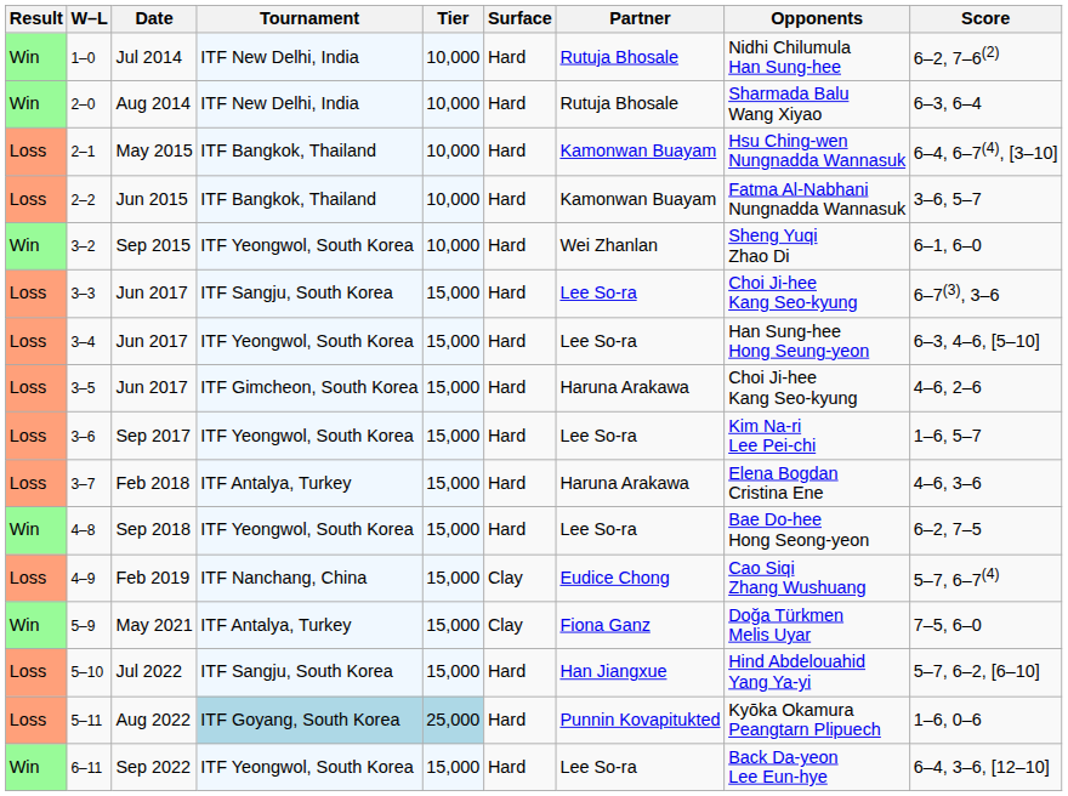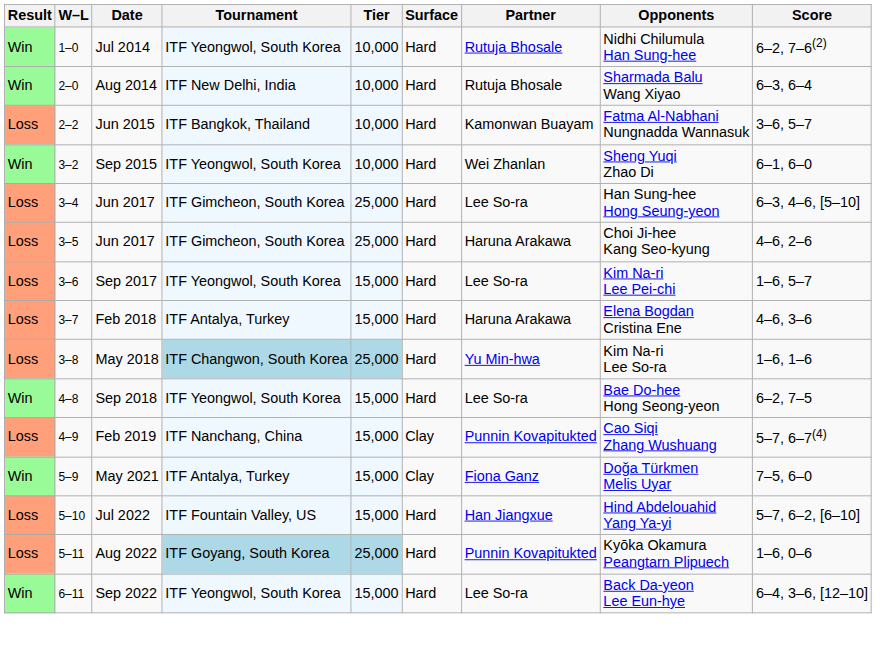1–0 | Tournament: ITF New Delhi, India -> ITF Yeongwol, South Korea
- row: Loss | 2–1 | May 2015 | ITF Bangkok, Thailand | 10,000 | Hard | Kamonwan Buayam | Hsu Ching-wen Nungnadda Wannasuk | 6–4, 6–7(4), [3–10]
- row: Loss | 3–3 | Jun 2017 | ITF Sangju, South Korea | 15,000 | Hard | Lee So-ra | Choi Ji-hee Kang Seo-kyung | 6–7(3), 3–6
3–4 | Tournament: ITF Yeongwol, South Korea -> ITF Gimcheon, South Korea
3–4 | Tier: 15,000 -> 25,000
3–5 | Tier: 15,000 -> 25,000
+ row: Loss | 3–8 | May 2018 | ITF Changwon, South Korea | 25,000 | Hard | Yu Min-hwa | Kim Na-ri Lee So-ra | 1–6, 1–6
4–9 | Partner: Eudice Chong -> Punnin Kovapitukted
5–10 | Tournament: ITF Sangju, South Korea -> ITF Fountain Valley, US
